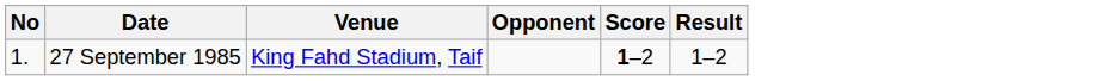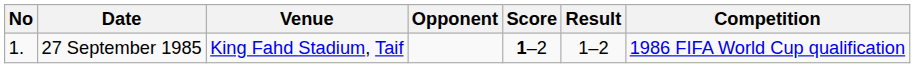+ column: Competition | 1986 FIFA World Cup qualification
